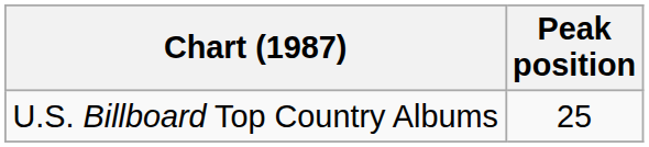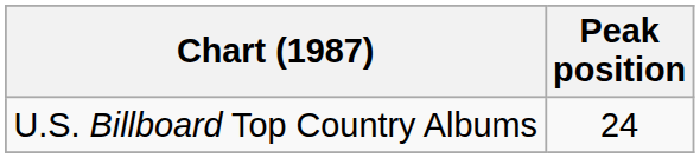U.S. Billboard Top Country Albums | Peak position: 25 -> 24
